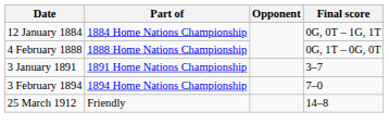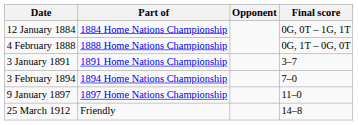+ row: 9 January 1897 | 1897 Home Nations Championship | 11–0
